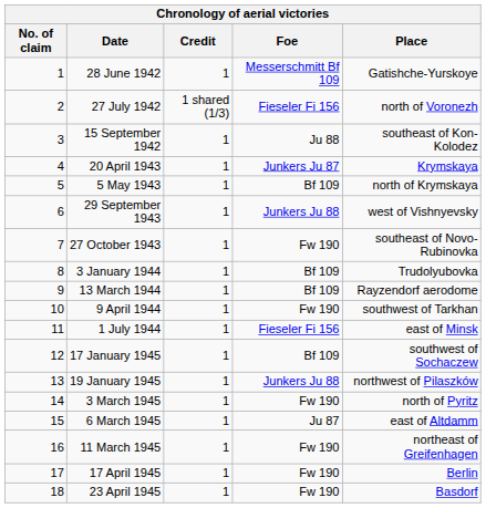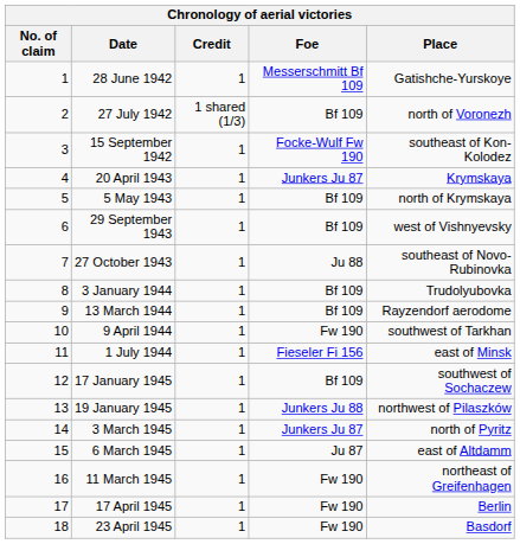27 July 1942 | Foe: Fieseler Fi 156 -> Bf 109
15 September 1942 | Foe: Ju 88 -> Focke-Wulf Fw 190
29 September 1943 | Foe: Junkers Ju 88 -> Bf 109
27 October 1943 | Foe: Fw 190 -> Ju 88
3 March 1945 | Foe: Fw 190 -> Junkers Ju 87
